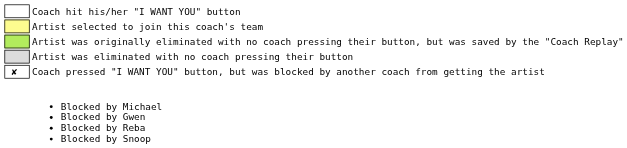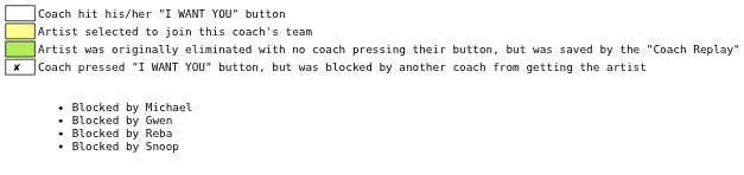- row: Artist was eliminated with no coach pressing their button
